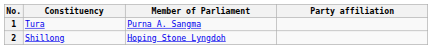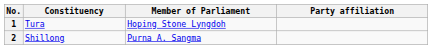1 | Member of Parliament: Purna A. Sangma -> Hoping Stone Lyngdoh
2 | Member of Parliament: Hoping Stone Lyngdoh -> Purna A. Sangma
